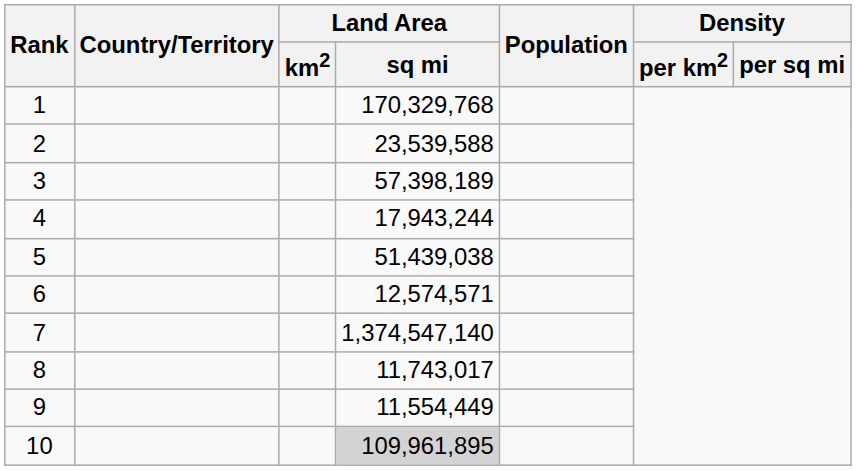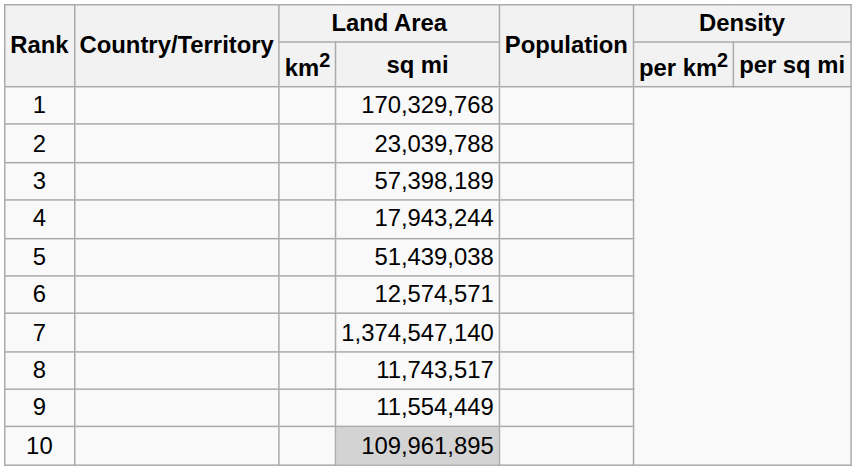2 | Land Area / sq mi: 23,539,588 -> 23,039,788
8 | Land Area / sq mi: 11,743,017 -> 11,743,517
